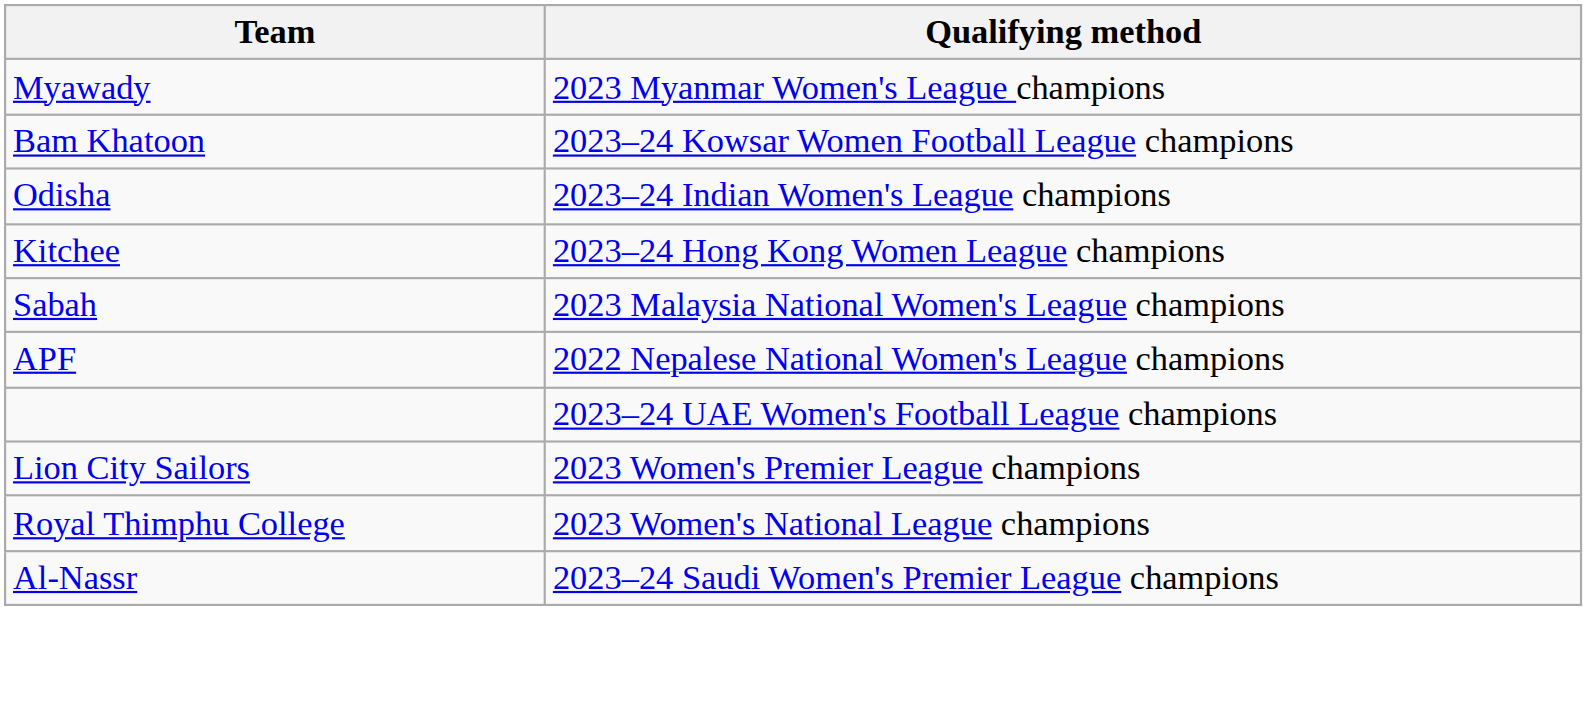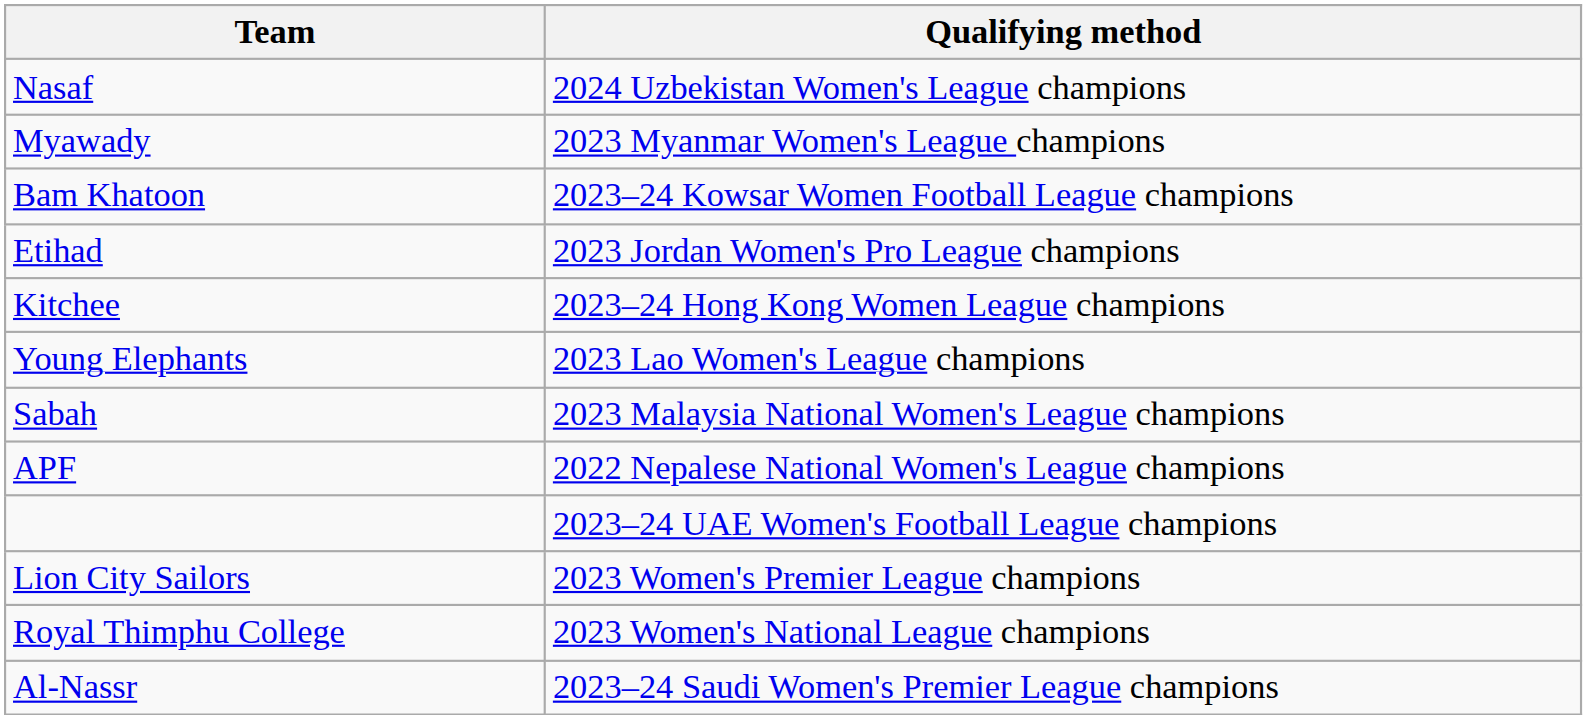+ row: Nasaf | 2024 Uzbekistan Women's League champions
- row: Odisha | 2023–24 Indian Women's League champions
+ row: Etihad | 2023 Jordan Women's Pro League champions
+ row: Young Elephants | 2023 Lao Women's League champions
